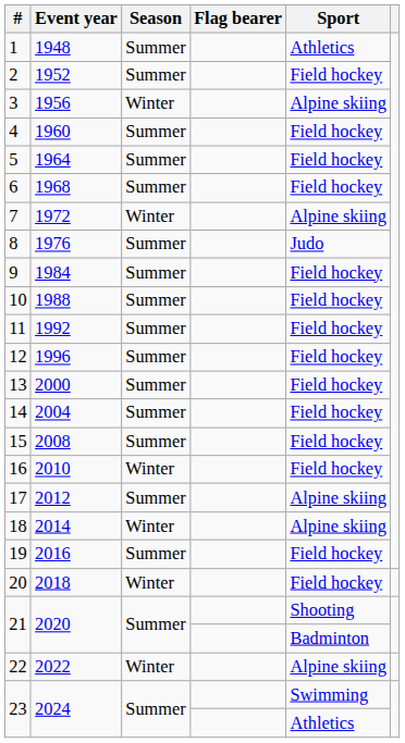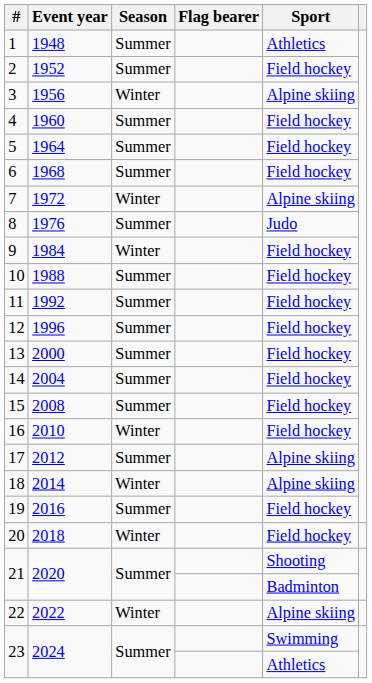9 | Season: Summer -> Winter
